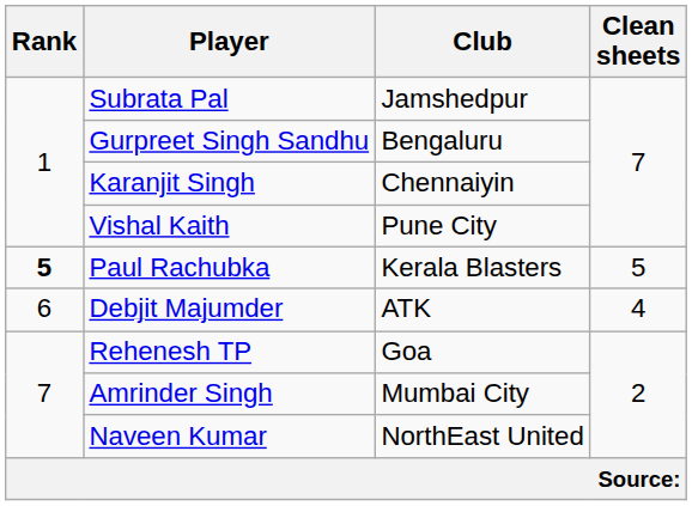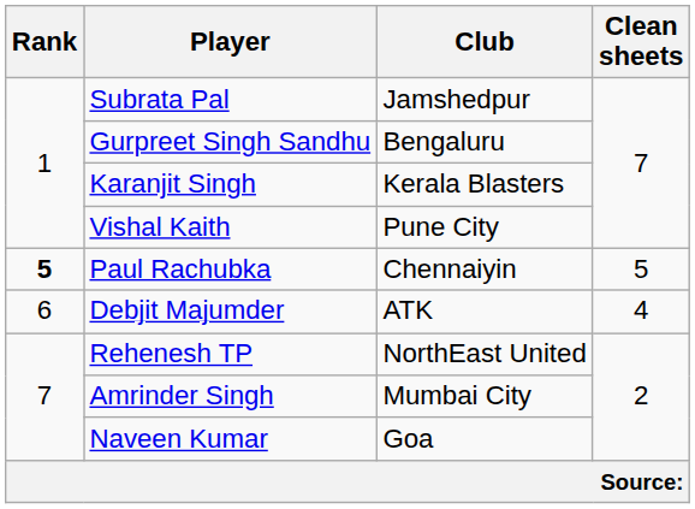Karanjit Singh | Club: Chennaiyin -> Kerala Blasters
Paul Rachubka | Club: Kerala Blasters -> Chennaiyin
Rehenesh TP | Club: Goa -> NorthEast United
Naveen Kumar | Club: NorthEast United -> Goa
